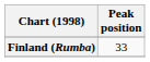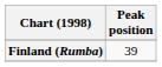Finland (Rumba) | Peak position: 33 -> 39
